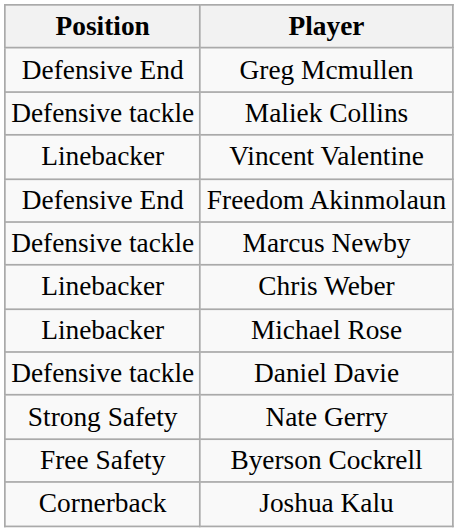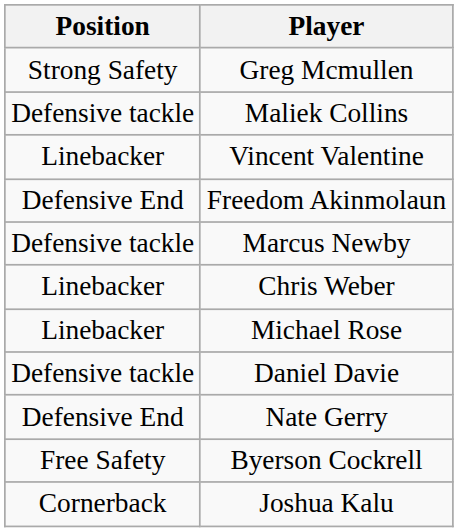Greg Mcmullen | Position: Defensive End -> Strong Safety
Nate Gerry | Position: Strong Safety -> Defensive End
